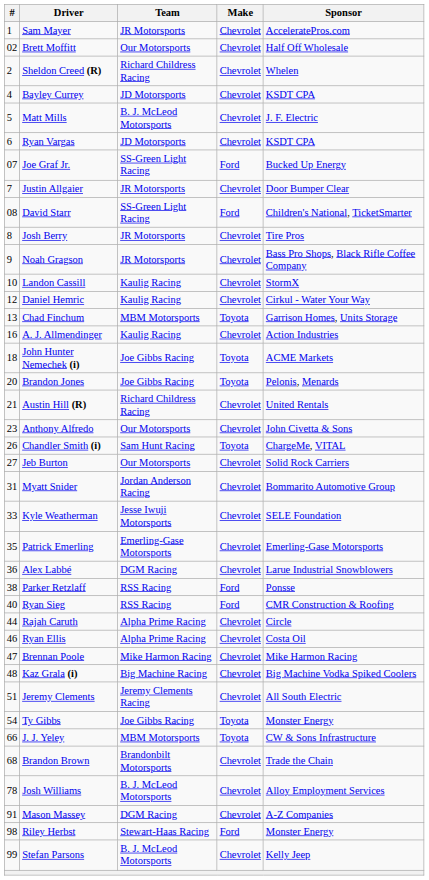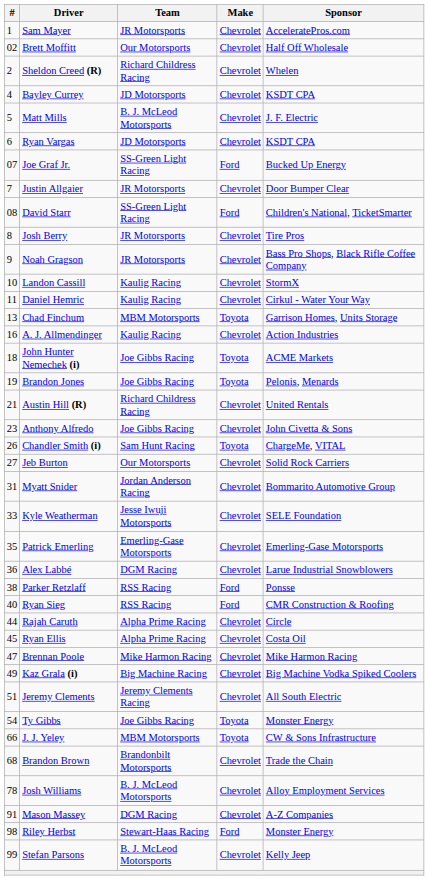Daniel Hemric | #: 12 -> 11
Brandon Jones | #: 20 -> 19
Anthony Alfredo | Team: Our Motorsports -> Joe Gibbs Racing
Ryan Ellis | #: 46 -> 45
Kaz Grala (i) | #: 48 -> 49
